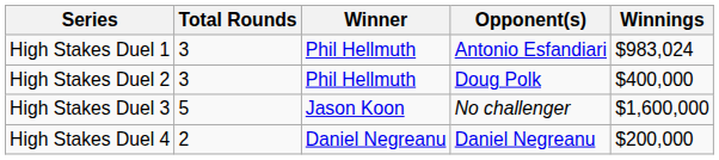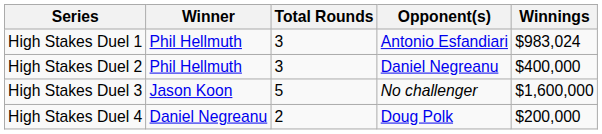columns swapped: Total Rounds <-> Winner
High Stakes Duel 2 | Opponent(s): Doug Polk -> Daniel Negreanu
High Stakes Duel 4 | Opponent(s): Daniel Negreanu -> Doug Polk
